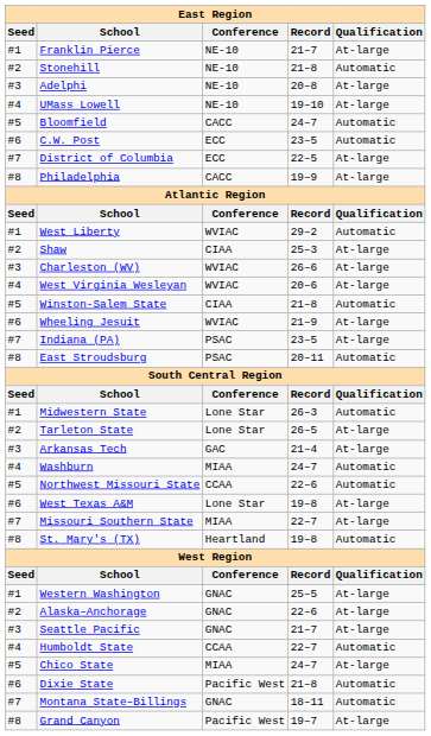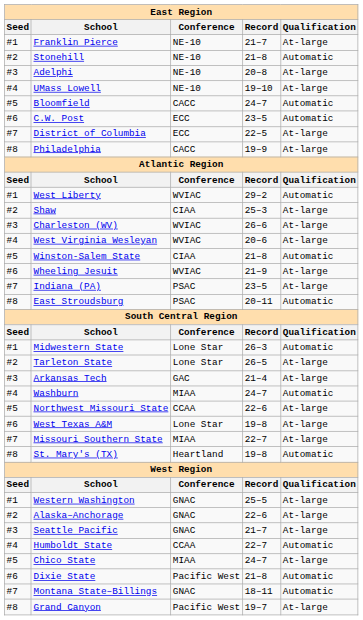Northwest Missouri State | Qualification: Automatic -> At-large
